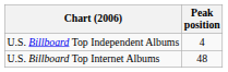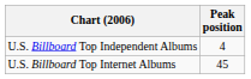U.S. Billboard Top Internet Albums | Peak position: 48 -> 45
